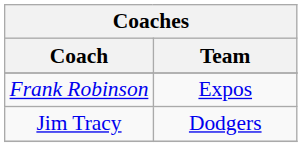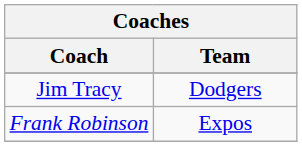rows swapped: Jim Tracy <-> Frank Robinson
